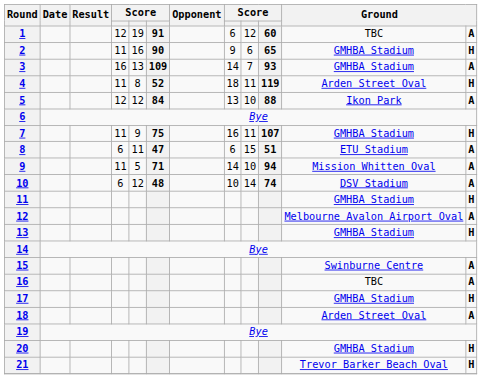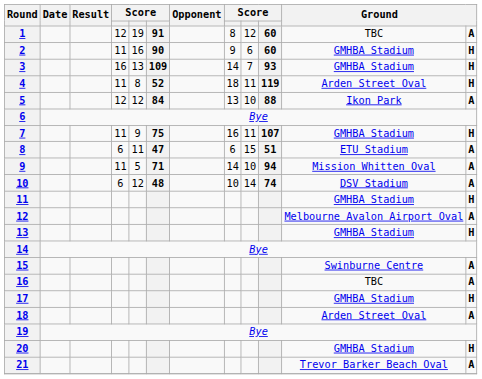1 | column 8: 6 -> 8
2 | column 10: 65 -> 60
3 | column 12: A -> H
21 | column 12: H -> A
